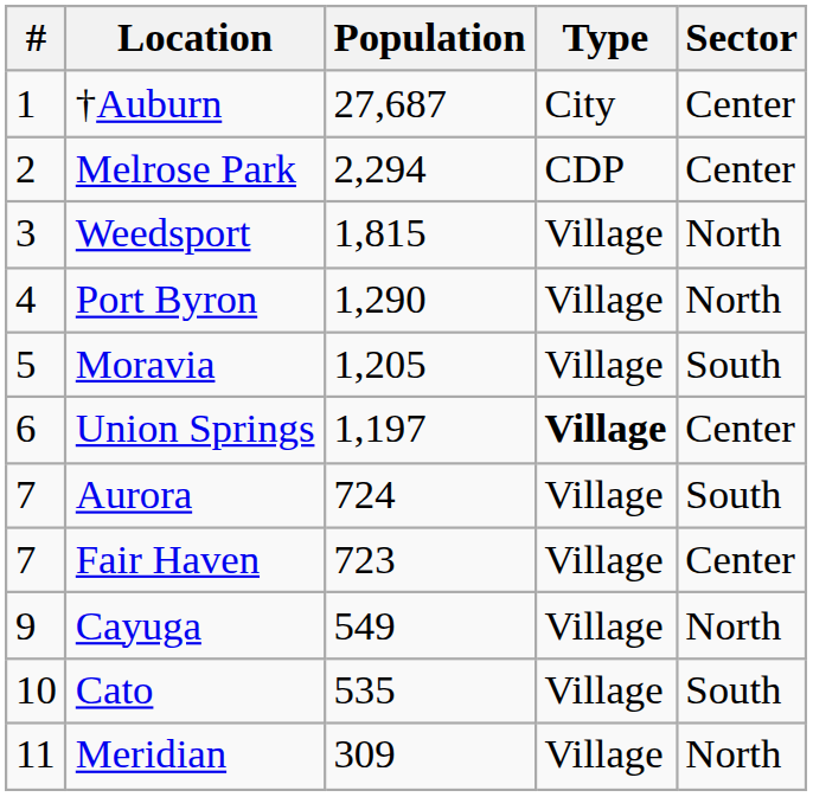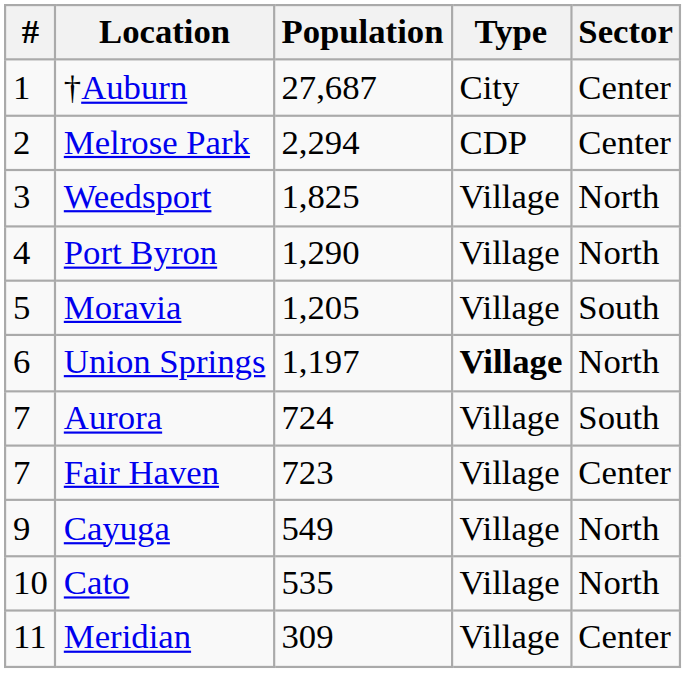Weedsport | Population: 1,815 -> 1,825
Union Springs | Sector: Center -> North
Cato | Sector: South -> North
Meridian | Sector: North -> Center
